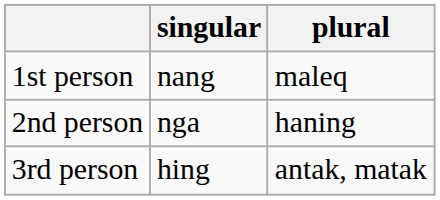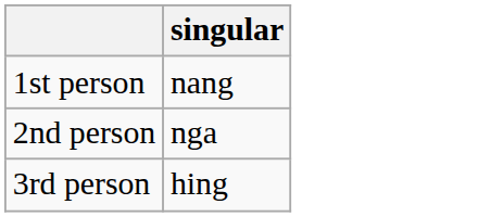- column: plural | maleq | haning | antak, matak
